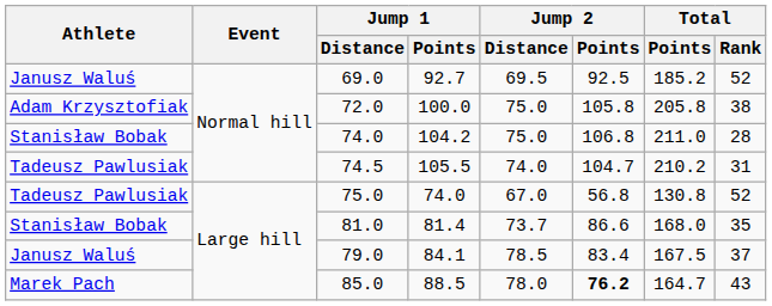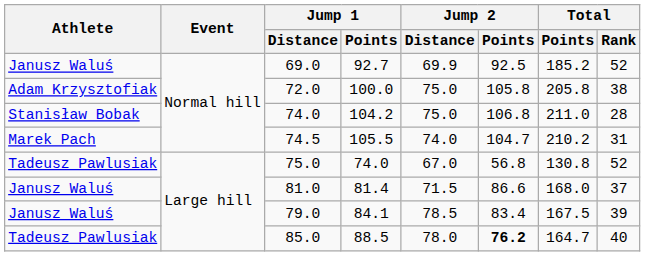69.0 | Jump 2 / Distance: 69.5 -> 69.9
74.5 | Athlete: Tadeusz Pawlusiak -> Marek Pach
81.0 | Athlete: Stanisław Bobak -> Janusz Waluś
81.0 | Jump 2 / Distance: 73.7 -> 71.5
81.0 | Total / Rank: 35 -> 37
79.0 | Total / Rank: 37 -> 39
85.0 | Athlete: Marek Pach -> Tadeusz Pawlusiak
85.0 | Total / Rank: 43 -> 40
